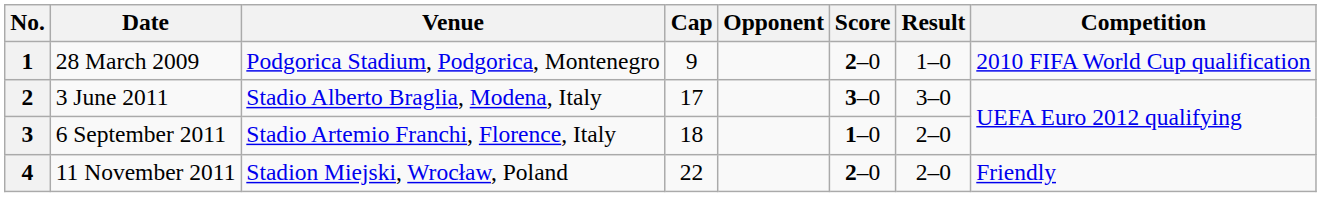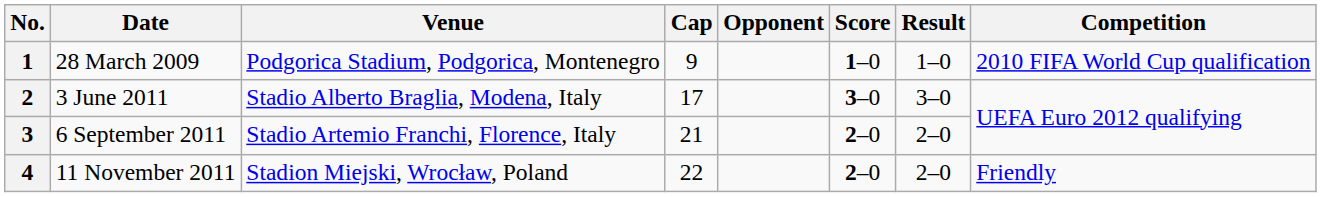28 March 2009 | Score: 2–0 -> 1–0
6 September 2011 | Cap: 18 -> 21
6 September 2011 | Score: 1–0 -> 2–0
